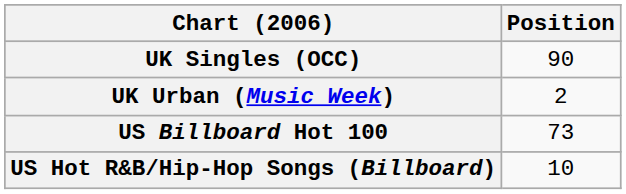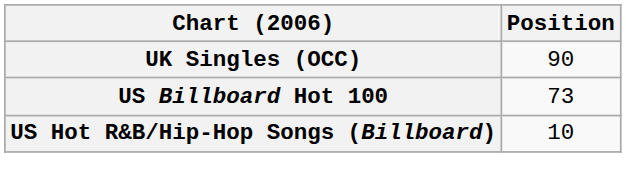- row: UK Urban (Music Week) | 2
